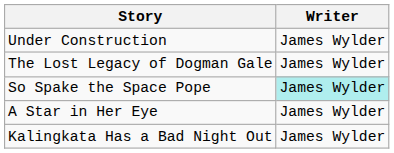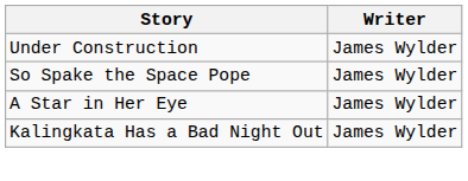- row: The Lost Legacy of Dogman Gale | James Wylder
So Spake the Space Pope | Writer: paleturquoise background -> no background
